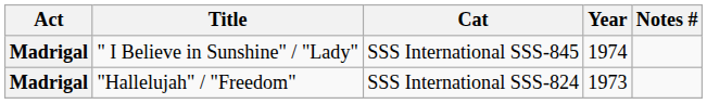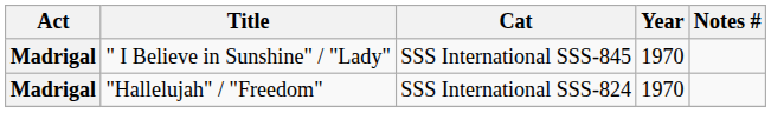" I Believe in Sunshine" / "Lady" | Year: 1974 -> 1970
"Hallelujah" / "Freedom" | Year: 1973 -> 1970
